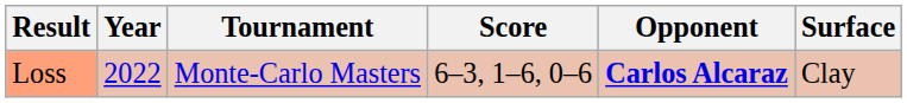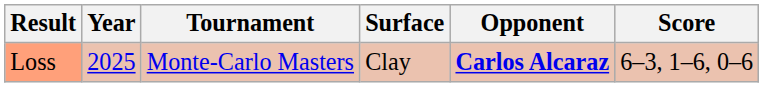columns swapped: Surface <-> Score
Loss | Year: 2022 -> 2025
